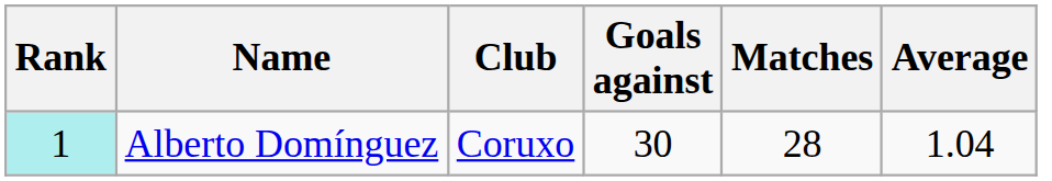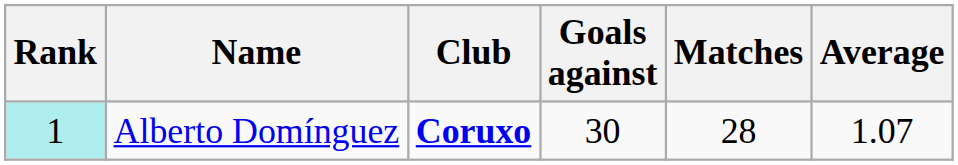Alberto Domínguez | Club: normal -> bold
Alberto Domínguez | Average: 1.04 -> 1.07
